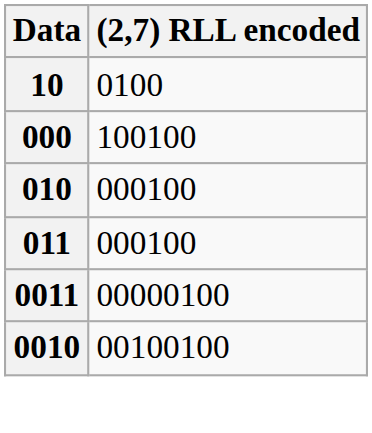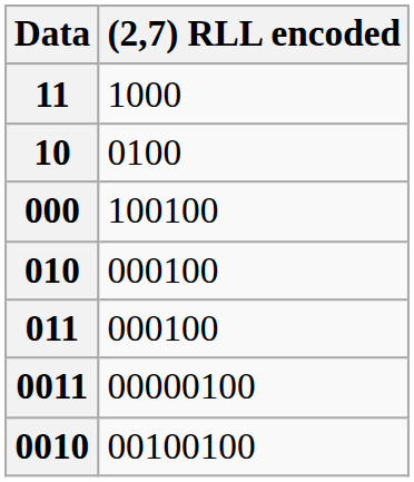+ row: 11 | 1000
